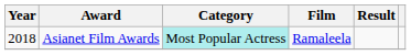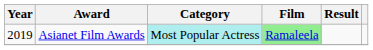Asianet Film Awards | Year: 2018 -> 2019
Asianet Film Awards | Film: no background -> lightgreen background
